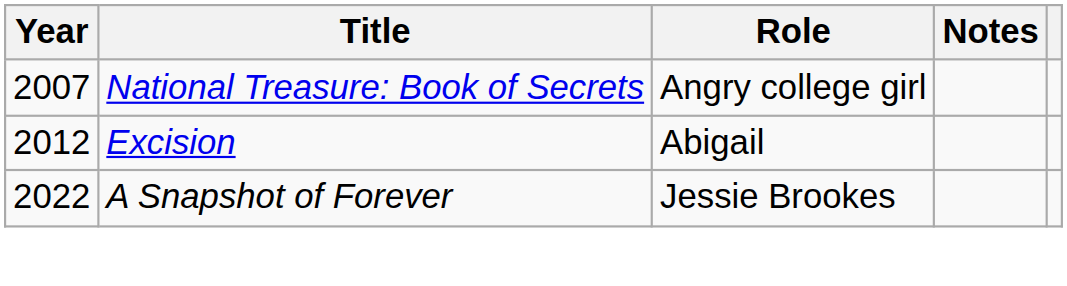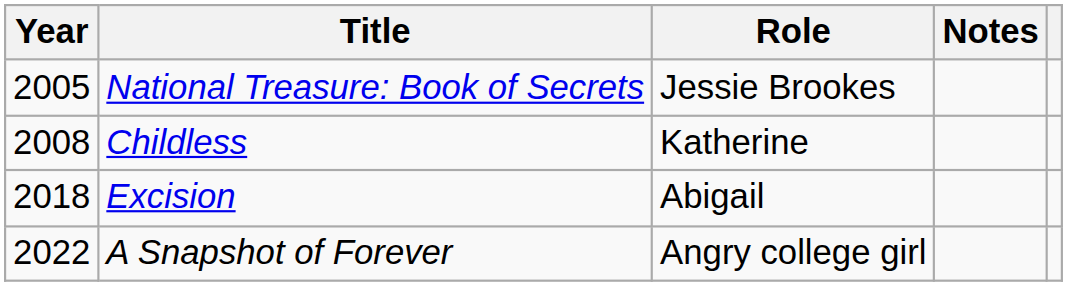National Treasure: Book of Secrets | Year: 2007 -> 2005
National Treasure: Book of Secrets | Role: Angry college girl -> Jessie Brookes
+ row: 2008 | Childless | Katherine
Excision | Year: 2012 -> 2018
A Snapshot of Forever | Role: Jessie Brookes -> Angry college girl
